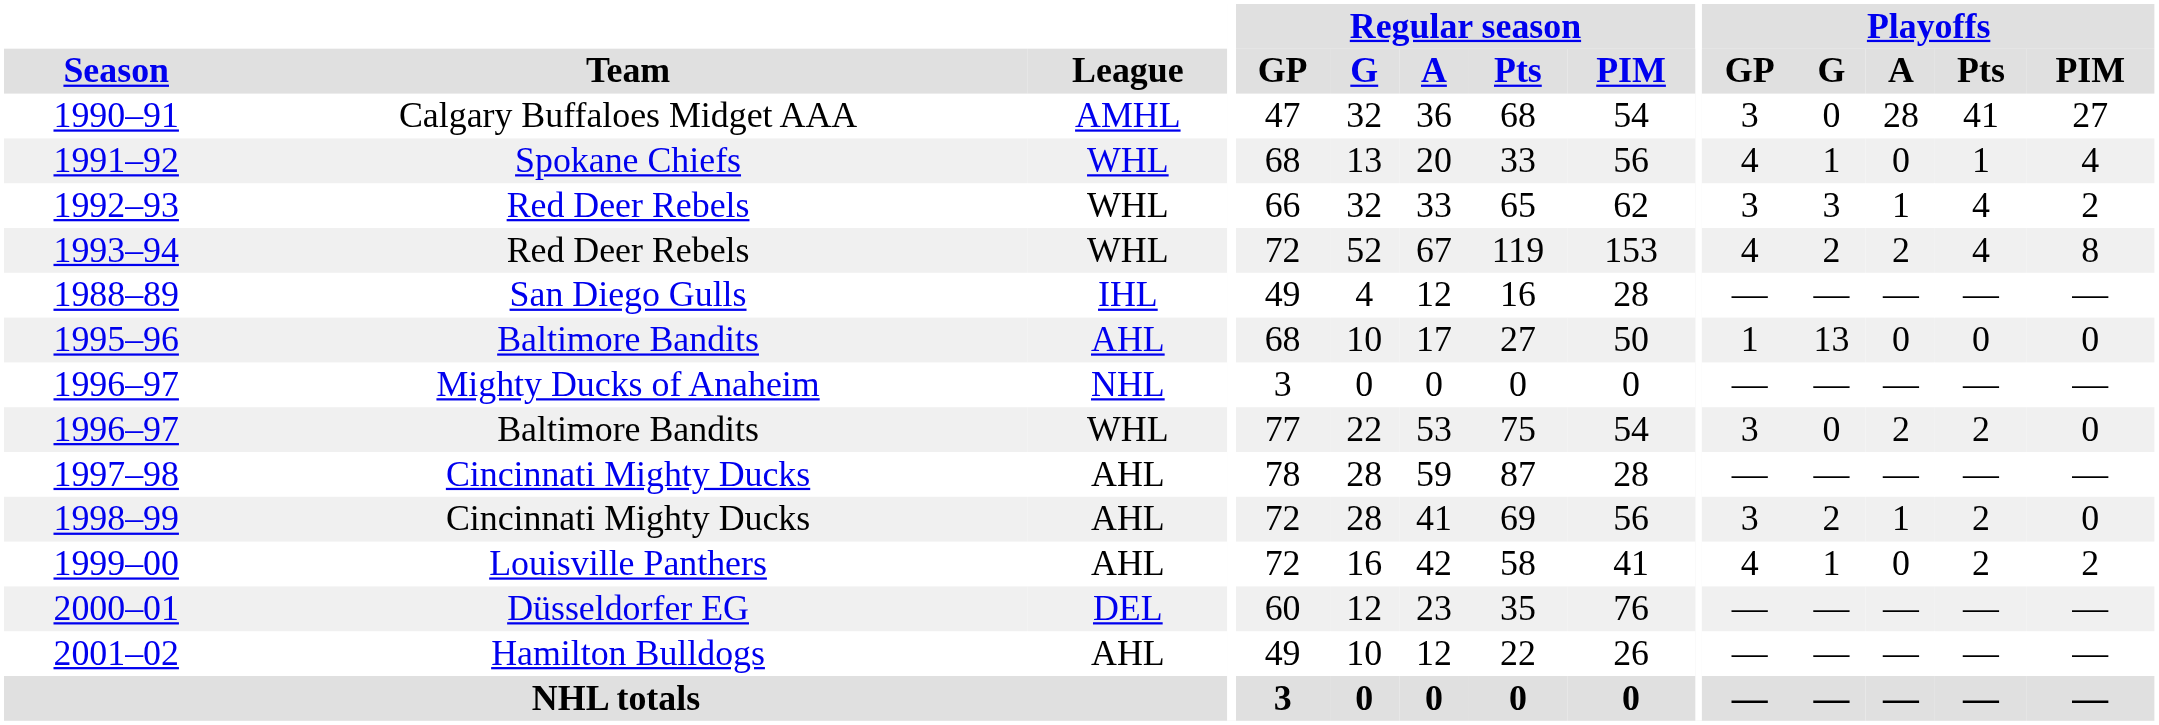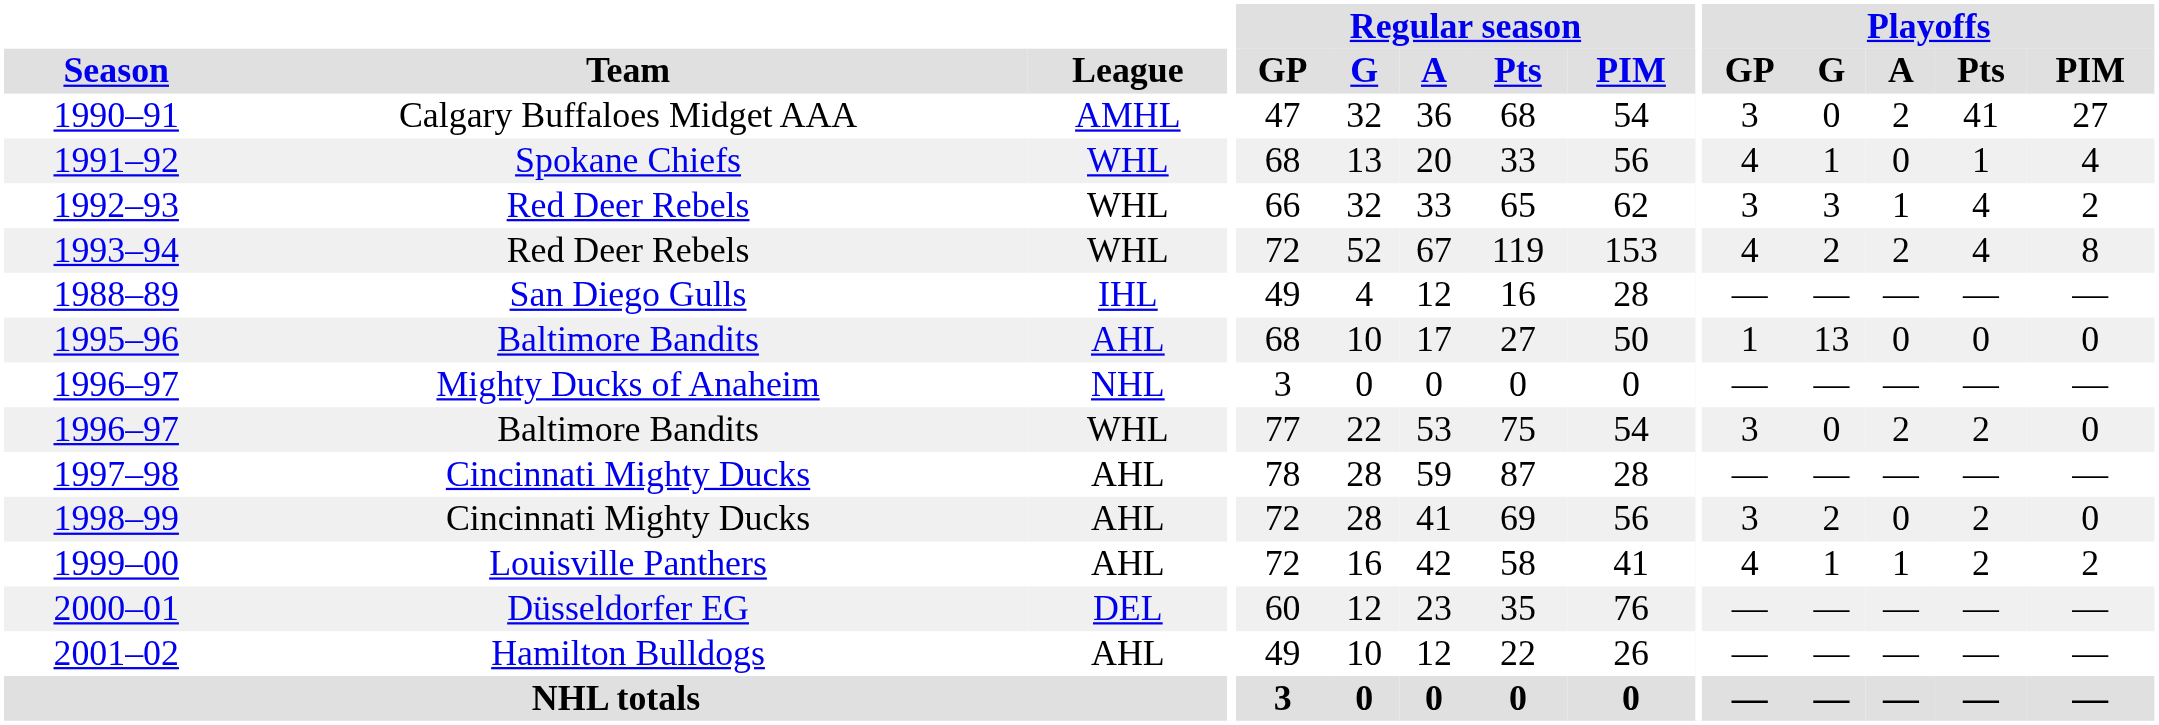1990–91 | Playoffs / A: 28 -> 2
1998–99 | Playoffs / A: 1 -> 0
1999–00 | Playoffs / A: 0 -> 1
